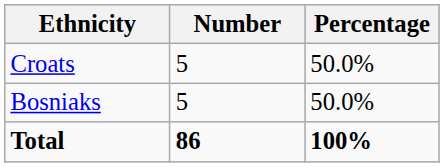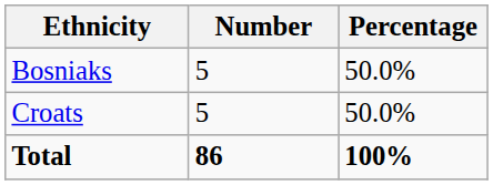rows swapped: Bosniaks <-> Croats
